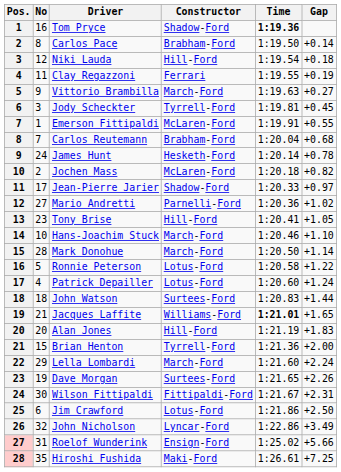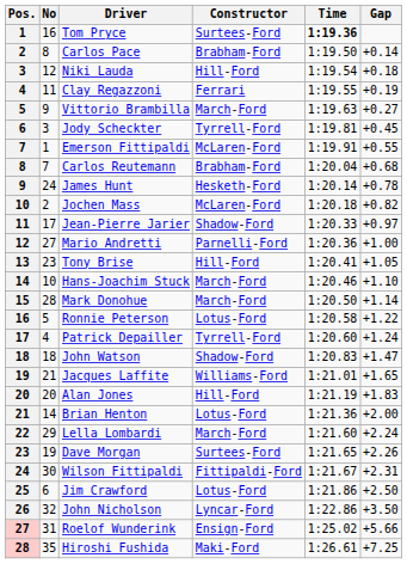Tom Pryce | Constructor: Shadow-Ford -> Surtees-Ford
Mario Andretti | Gap: +1.02 -> +1.00
Patrick Depailler | Constructor: Lotus-Ford -> Tyrrell-Ford
John Watson | Constructor: Surtees-Ford -> Shadow-Ford
John Watson | Gap: +1.44 -> +1.47
Jacques Laffite | Time: bold -> normal
Brian Henton | No: 15 -> 14
Brian Henton | Constructor: Tyrrell-Ford -> Lotus-Ford
John Nicholson | Gap: +3.49 -> +3.50
